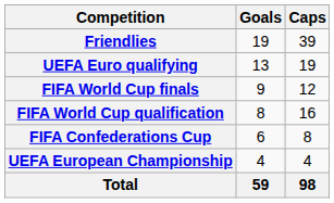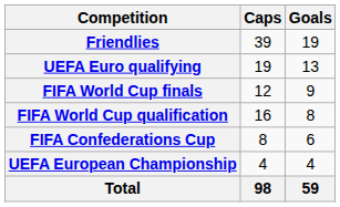columns swapped: Caps <-> Goals
